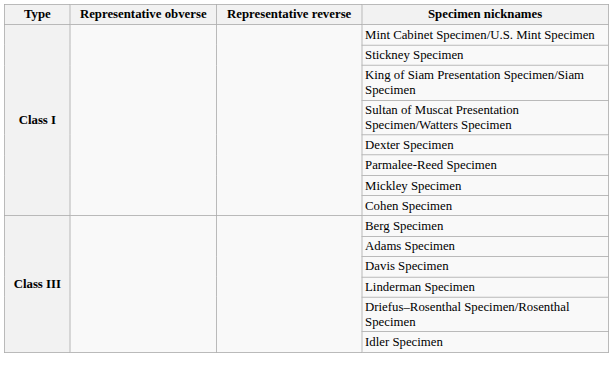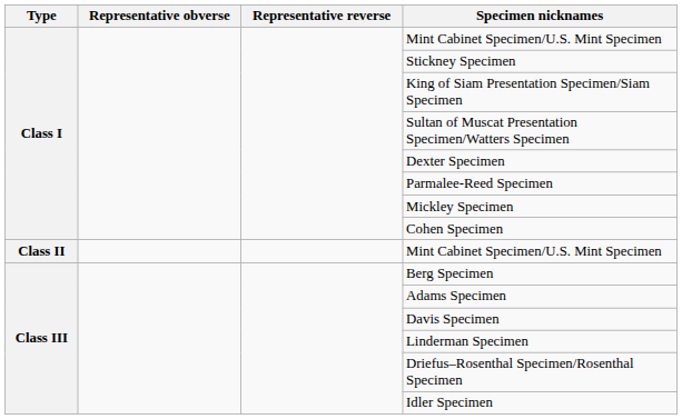+ row: Class II | Mint Cabinet Specimen/U.S. Mint Specimen
